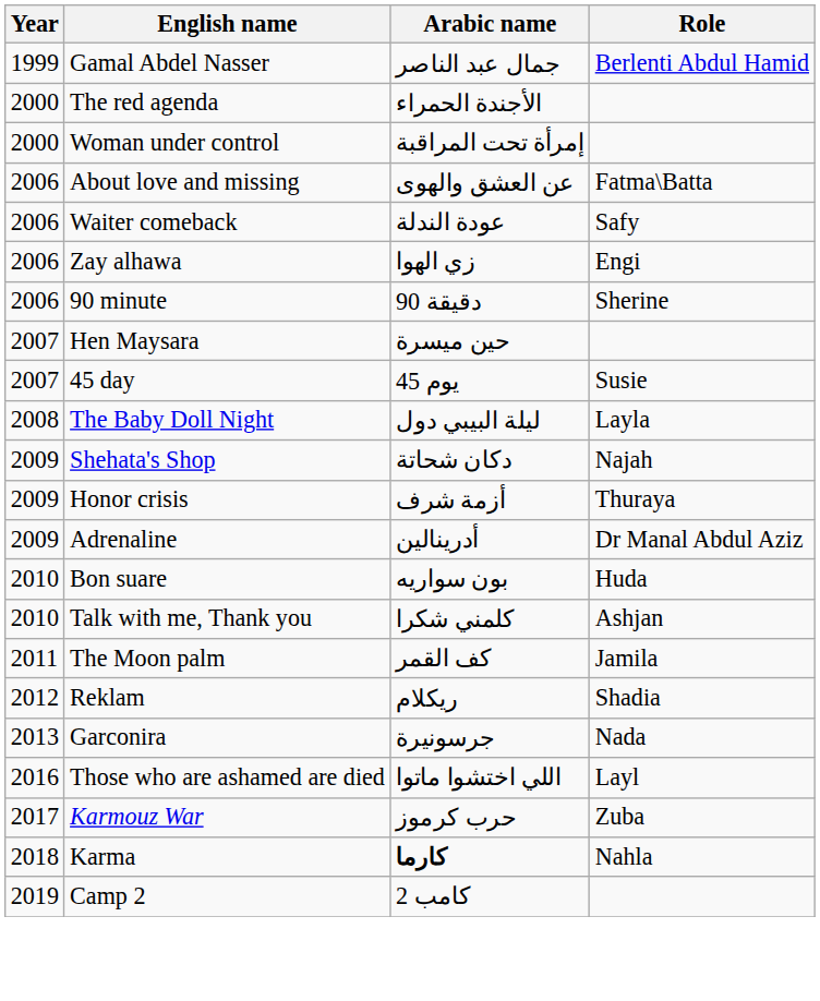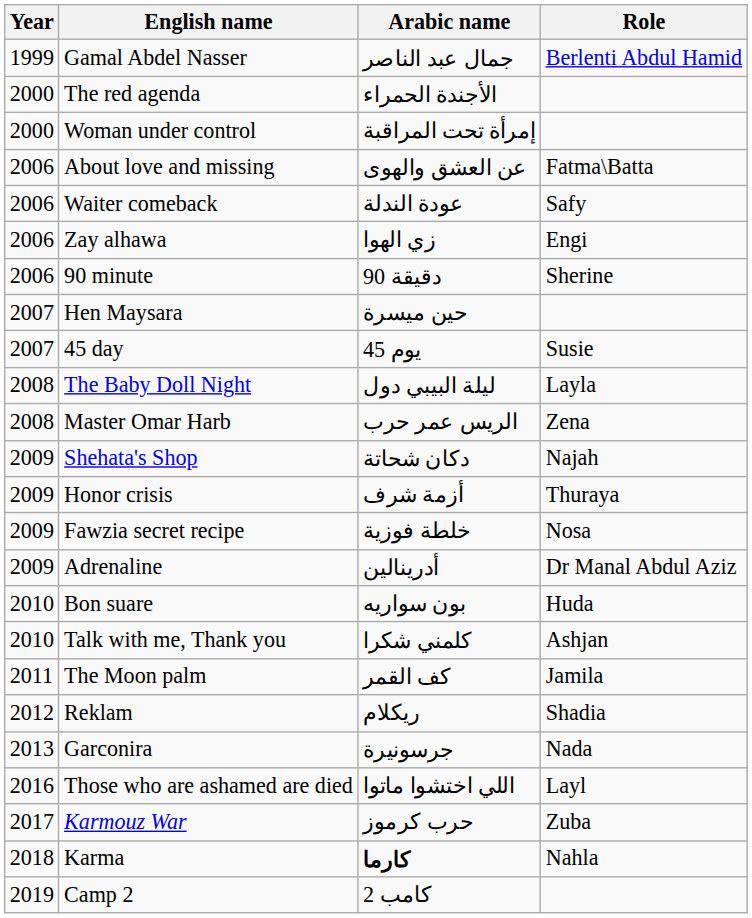+ row: 2008 | Master Omar Harb | الريس عمر حرب | Zena
+ row: 2009 | Fawzia secret recipe | خلطة فوزية | Nosa
